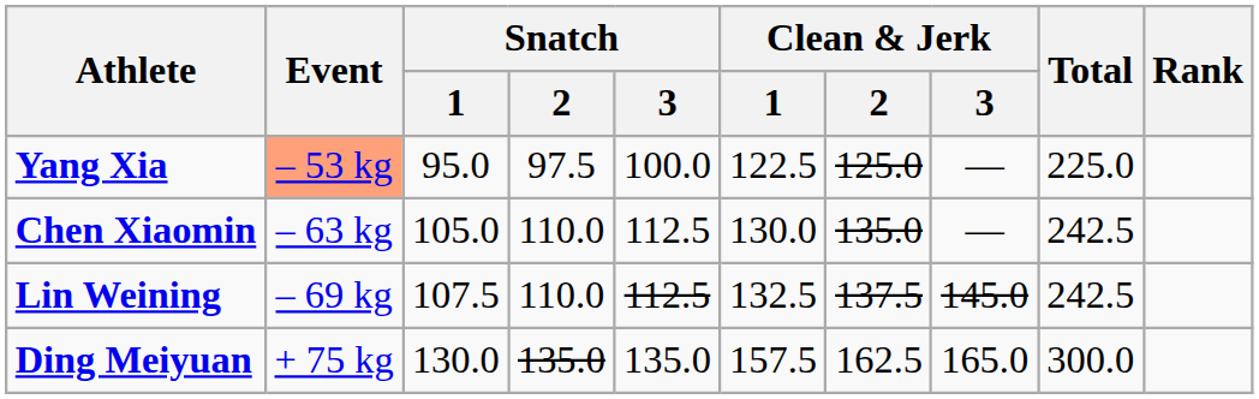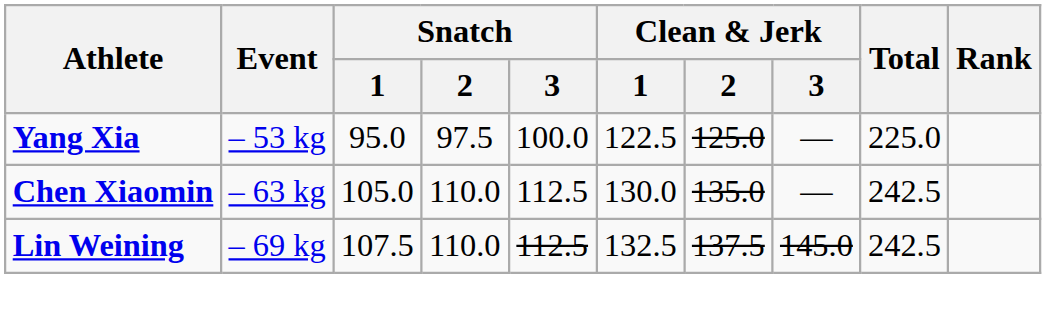Yang Xia | Event: lightsalmon background -> no background
- row: Ding Meiyuan | + 75 kg | 130.0 | 135.0 | 135.0 | 157.5 | 162.5 | 165.0 | 300.0
